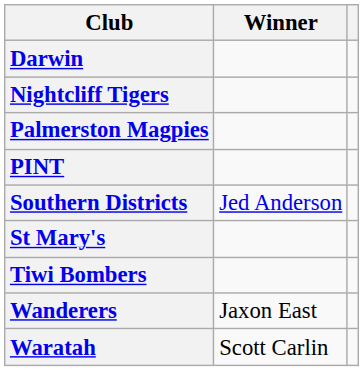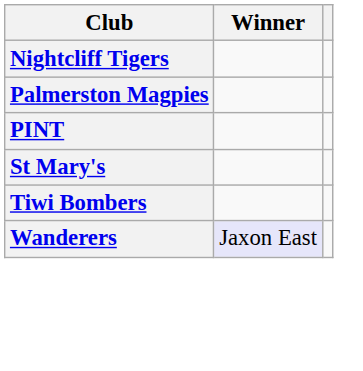- row: Darwin
- row: Southern Districts | Jed Anderson
Wanderers | Winner: no background -> lavender background
- row: Waratah | Scott Carlin
